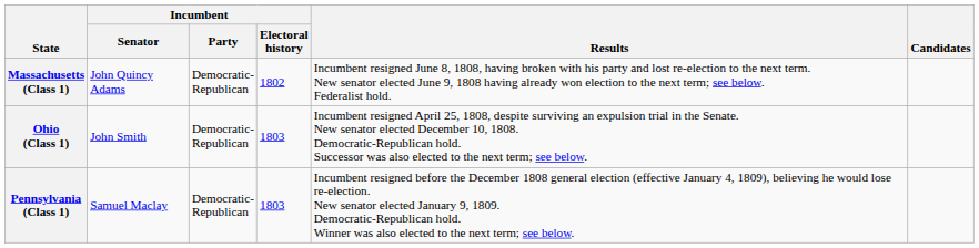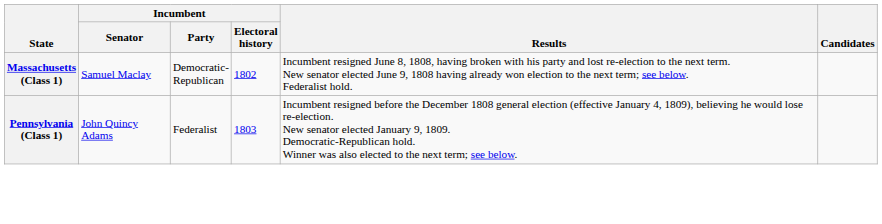Massachusetts (Class 1) | Incumbent / Senator: John Quincy Adams -> Samuel Maclay
- row: Ohio (Class 1) | John Smith | Democratic- Republican | 1803 | Incumbent resigned April 25, 1808, despite surviving an expulsion trial in the Senate. New senator elected December 10, 1808. Democratic-Republican hold. Successor was also elected to the next term; see below.
Pennsylvania (Class 1) | Incumbent / Senator: Samuel Maclay -> John Quincy Adams
Pennsylvania (Class 1) | Incumbent / Party: Democratic- Republican -> Federalist
